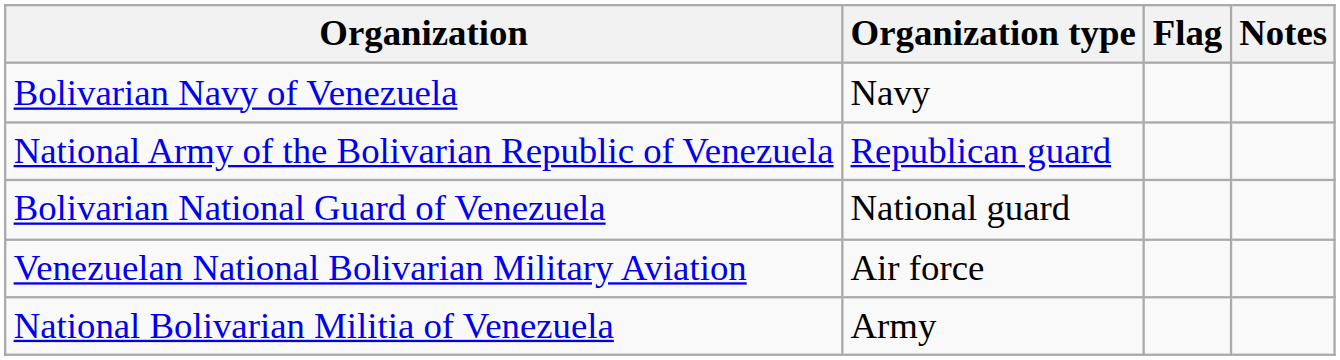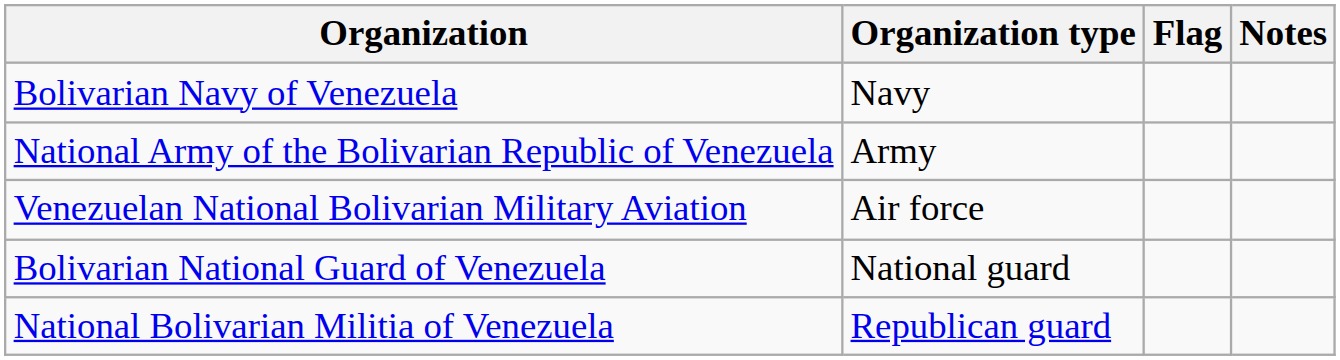National Army of the Bolivarian Republic of Venezuela | Organization type: Republican guard -> Army
rows swapped: Venezuelan National Bolivarian Military Aviation <-> Bolivarian National Guard of Venezuela
National Bolivarian Militia of Venezuela | Organization type: Army -> Republican guard
